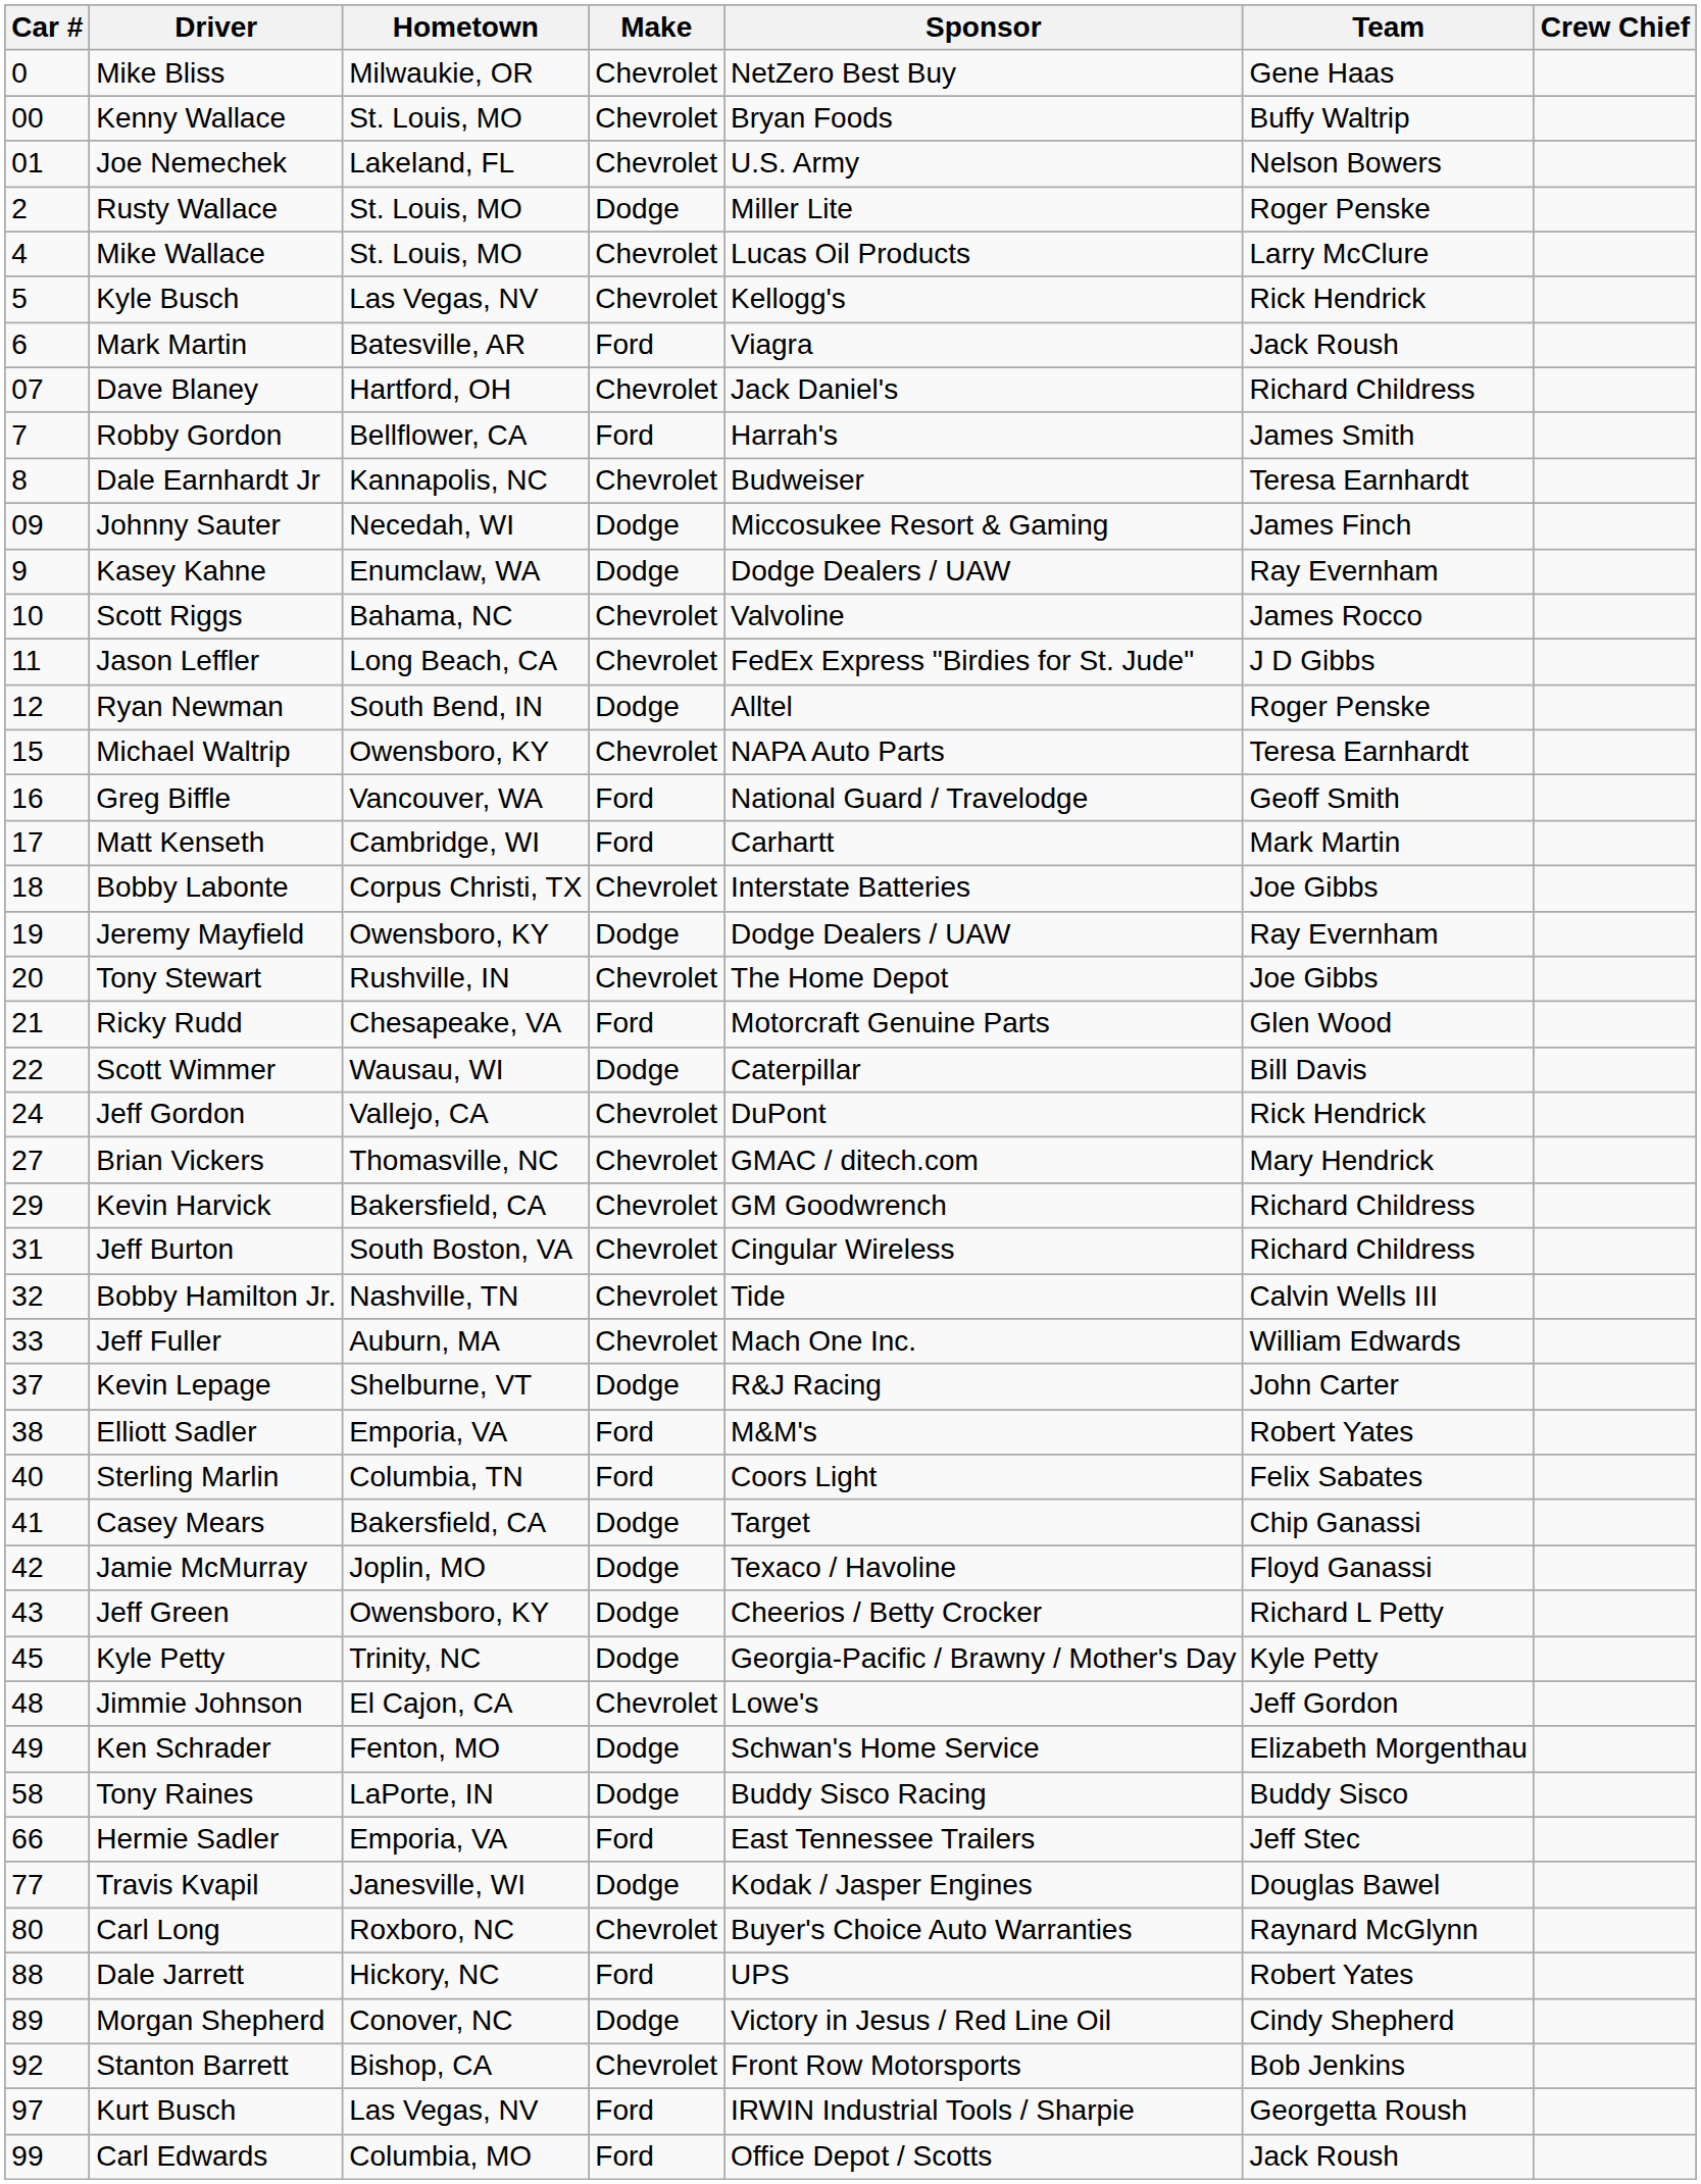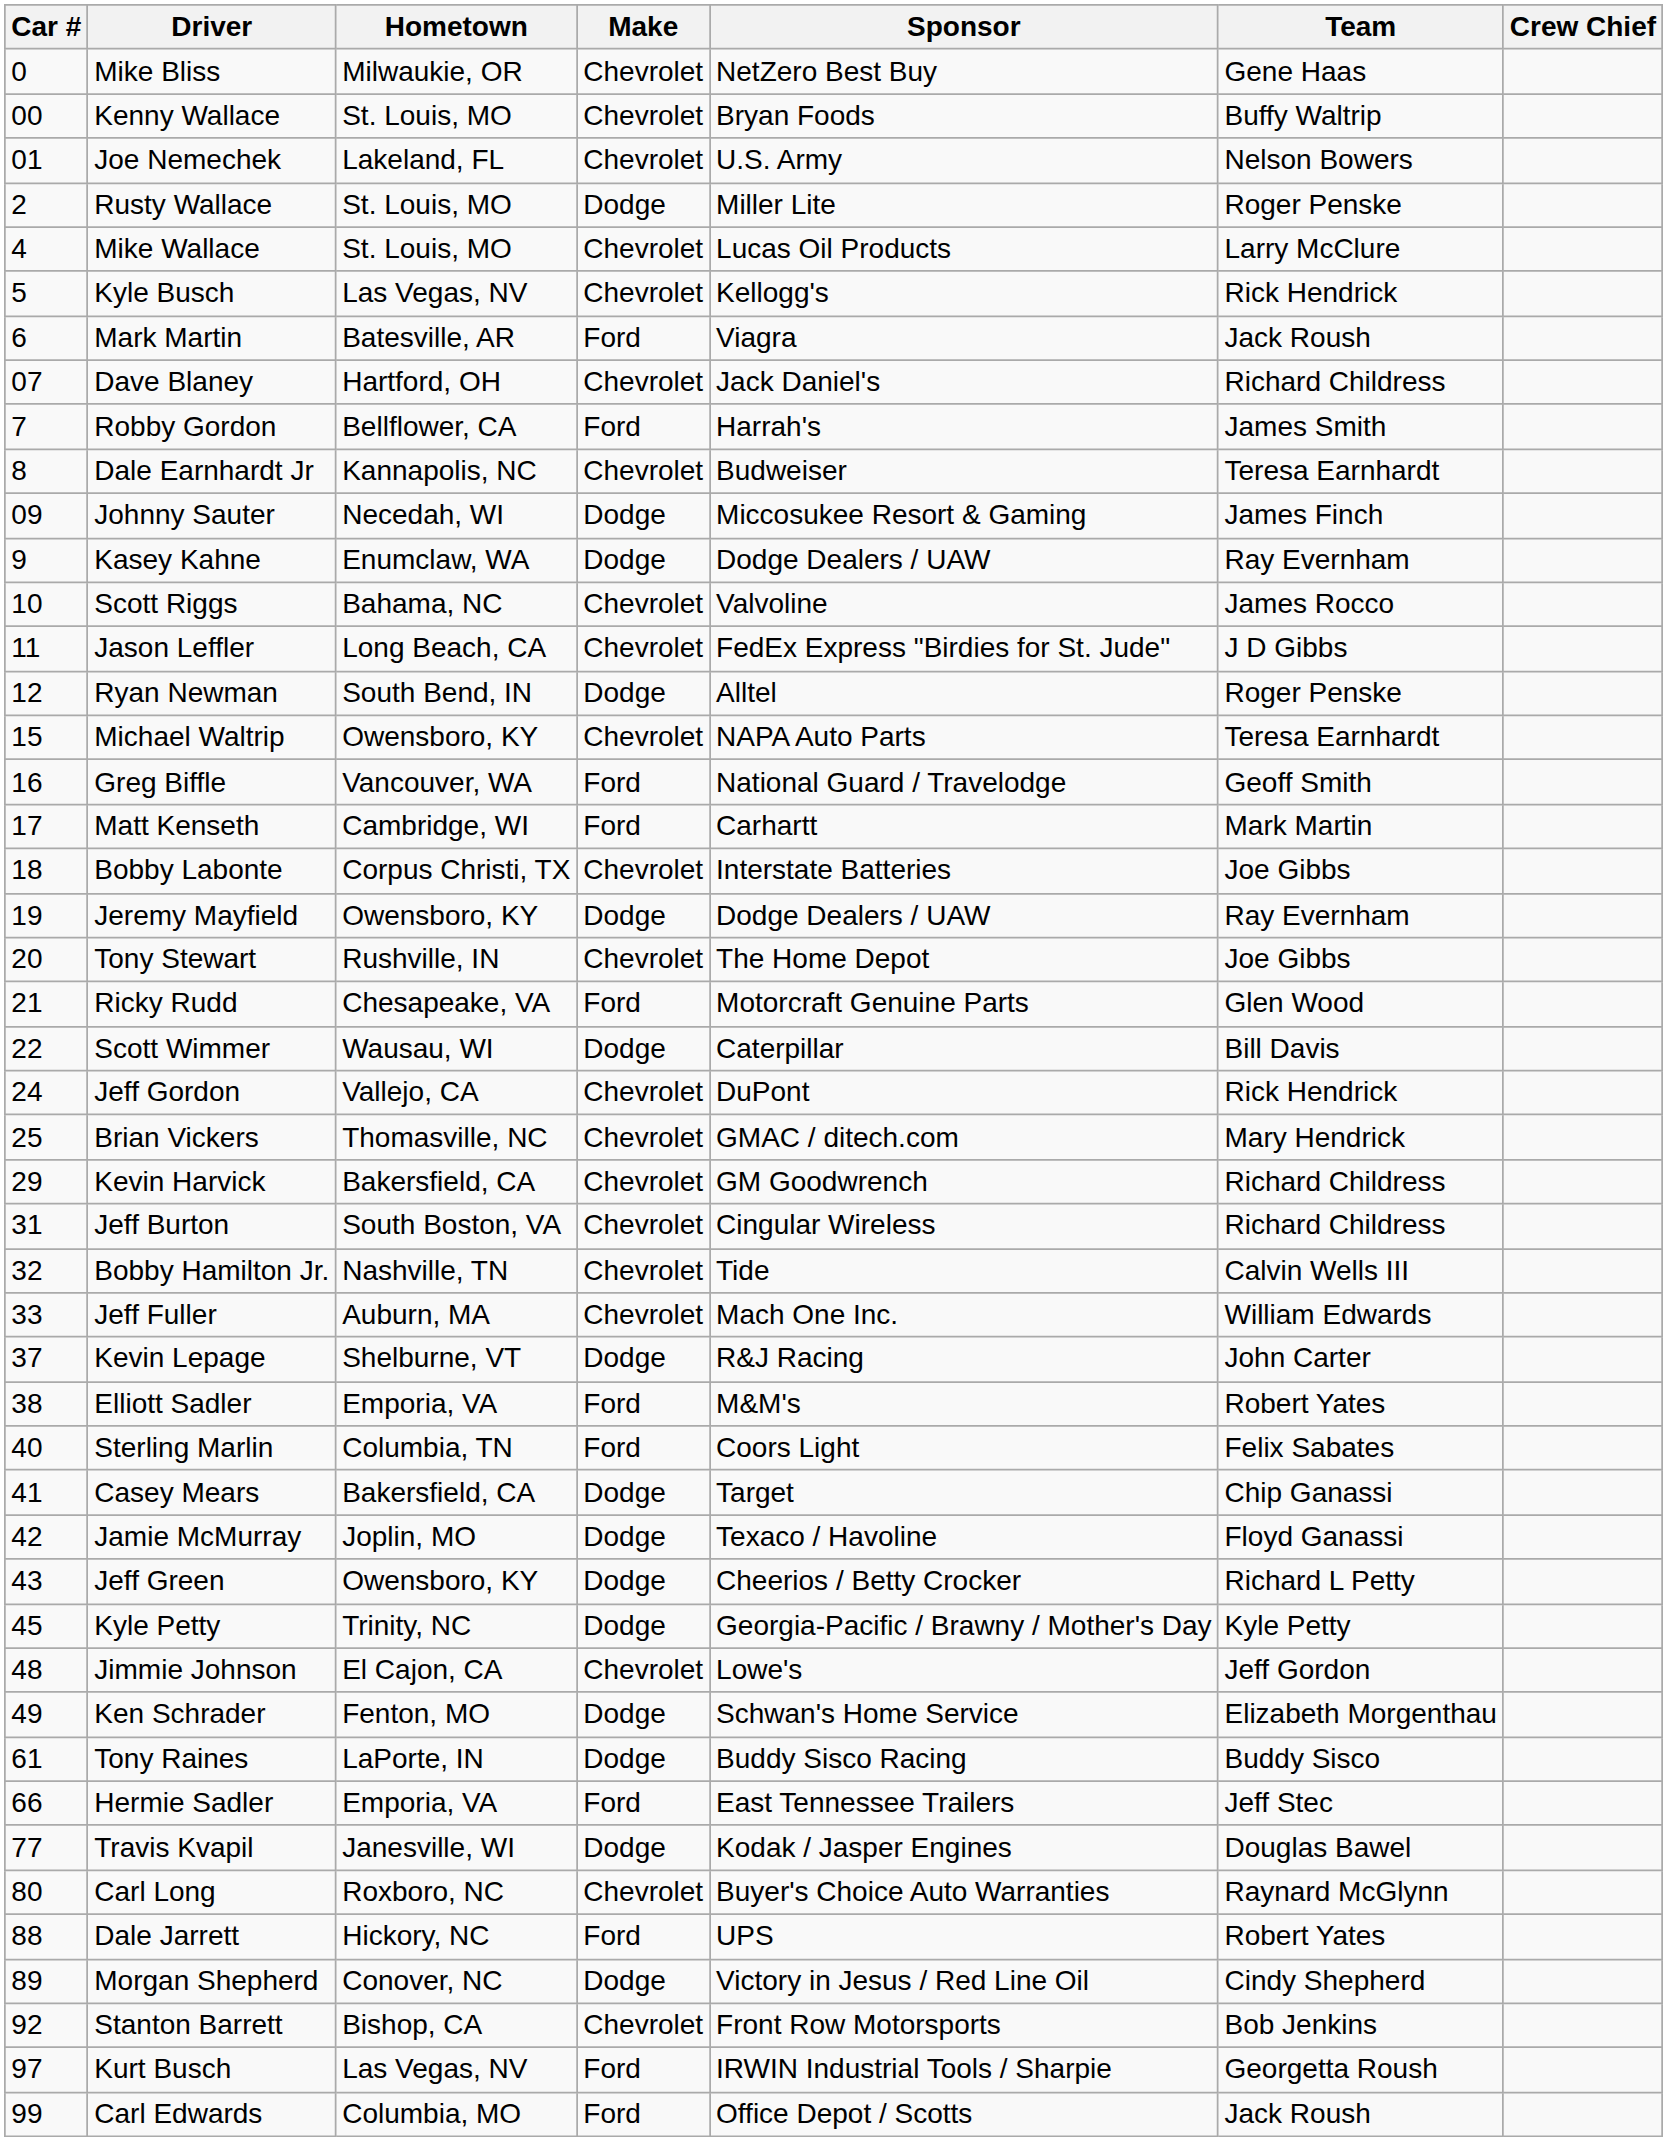Brian Vickers | Car #: 27 -> 25
Tony Raines | Car #: 58 -> 61
